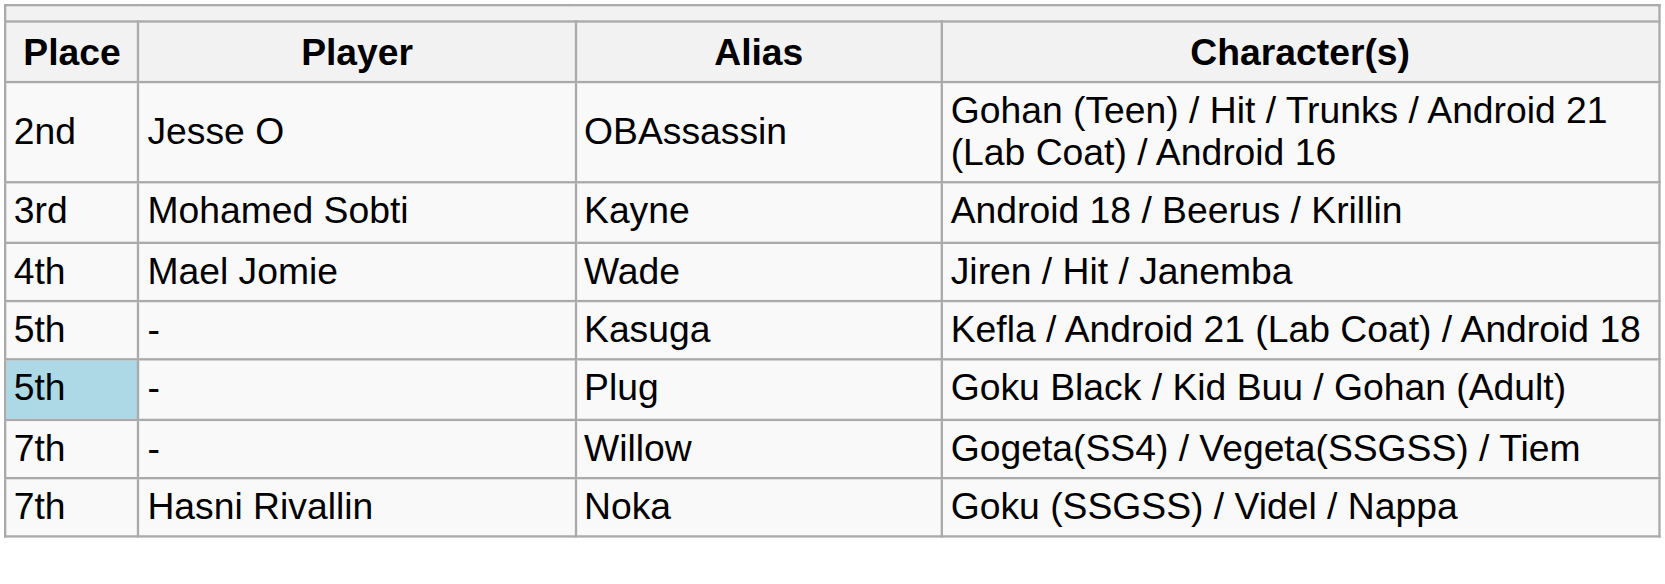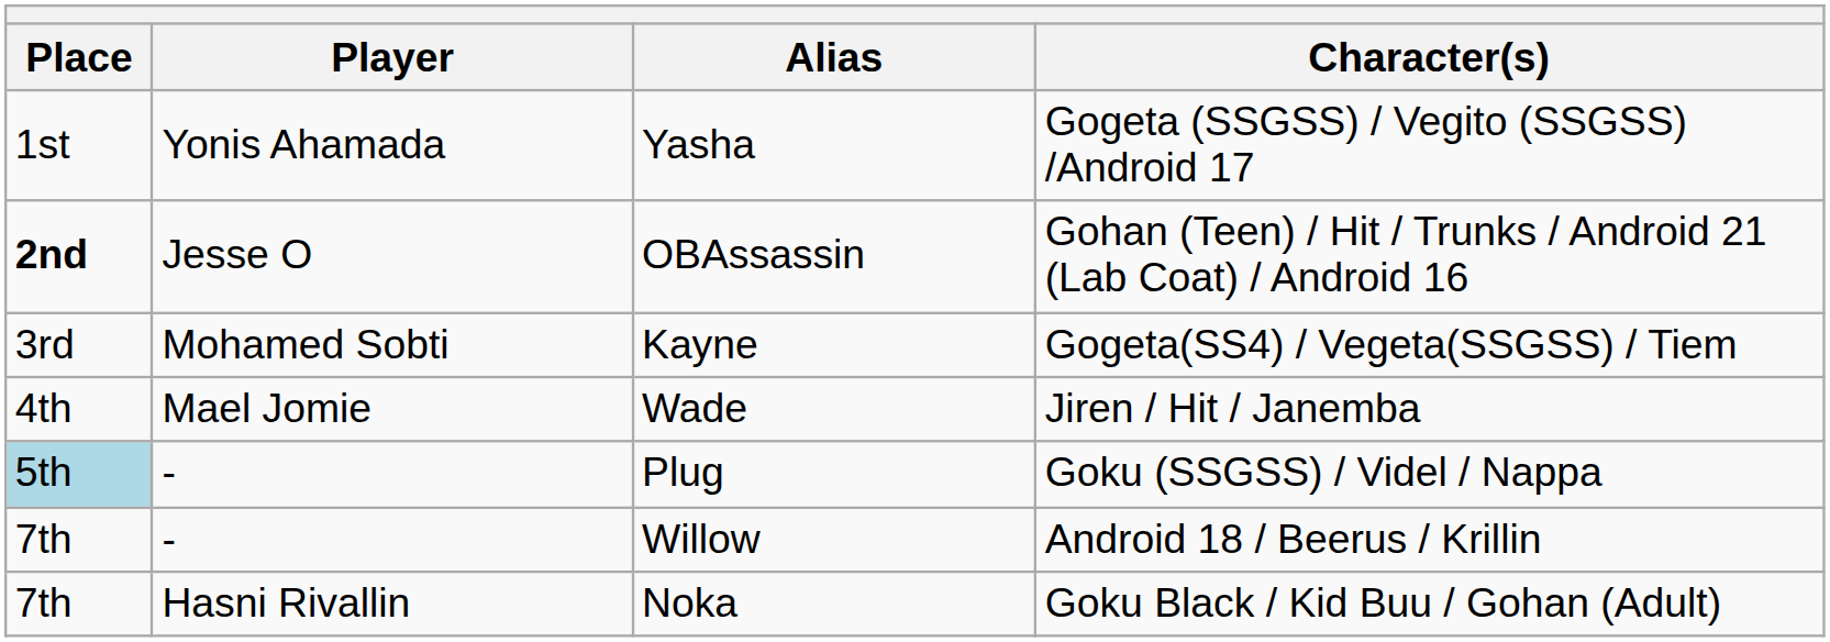+ row: 1st | Yonis Ahamada | Yasha | Gogeta (SSGSS) / Vegito (SSGSS) /Android 17
OBAssassin | Place: normal -> bold
Kayne | Character(s): Android 18 / Beerus / Krillin -> Gogeta(SS4) / Vegeta(SSGSS) / Tiem
- row: 5th | - | Kasuga | Kefla / Android 21 (Lab Coat) / Android 18
Plug | Character(s): Goku Black / Kid Buu / Gohan (Adult) -> Goku (SSGSS) / Videl / Nappa
Willow | Character(s): Gogeta(SS4) / Vegeta(SSGSS) / Tiem -> Android 18 / Beerus / Krillin
Noka | Character(s): Goku (SSGSS) / Videl / Nappa -> Goku Black / Kid Buu / Gohan (Adult)
